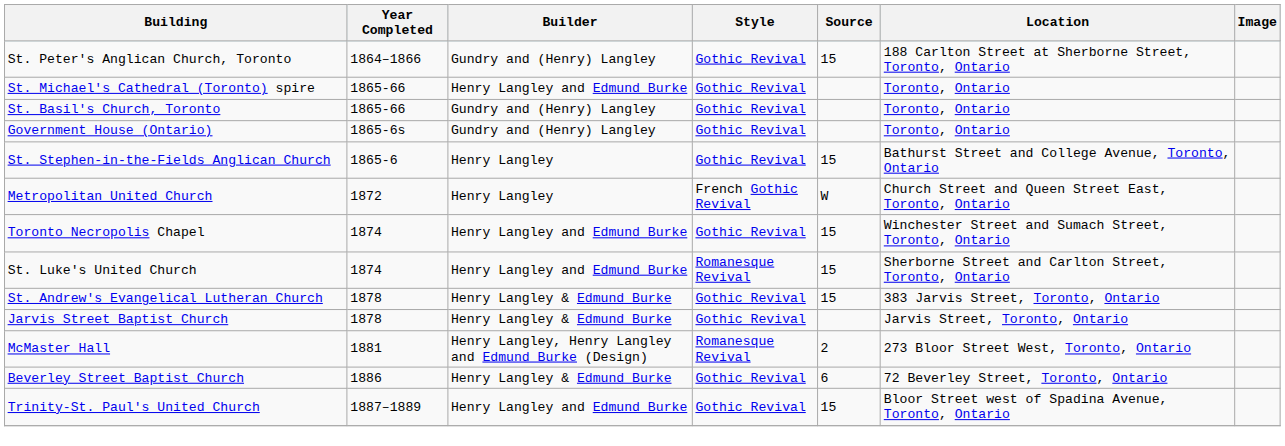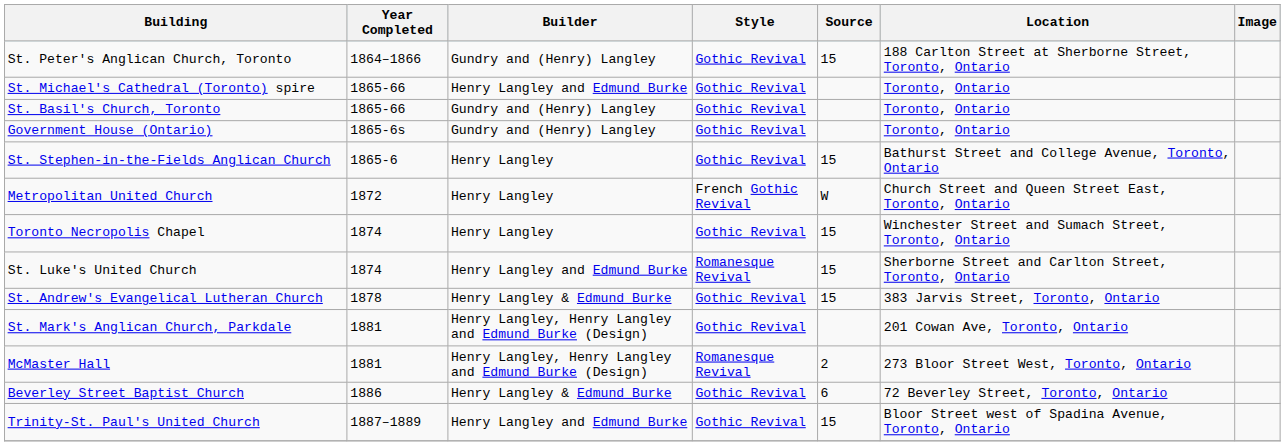Toronto Necropolis Chapel | Builder: Henry Langley and Edmund Burke -> Henry Langley
- row: Jarvis Street Baptist Church | 1878 | Henry Langley & Edmund Burke | Gothic Revival | Jarvis Street, Toronto, Ontario
+ row: St. Mark's Anglican Church, Parkdale | 1881 | Henry Langley, Henry Langley and Edmund Burke (Design) | Gothic Revival | 201 Cowan Ave, Toronto, Ontario
